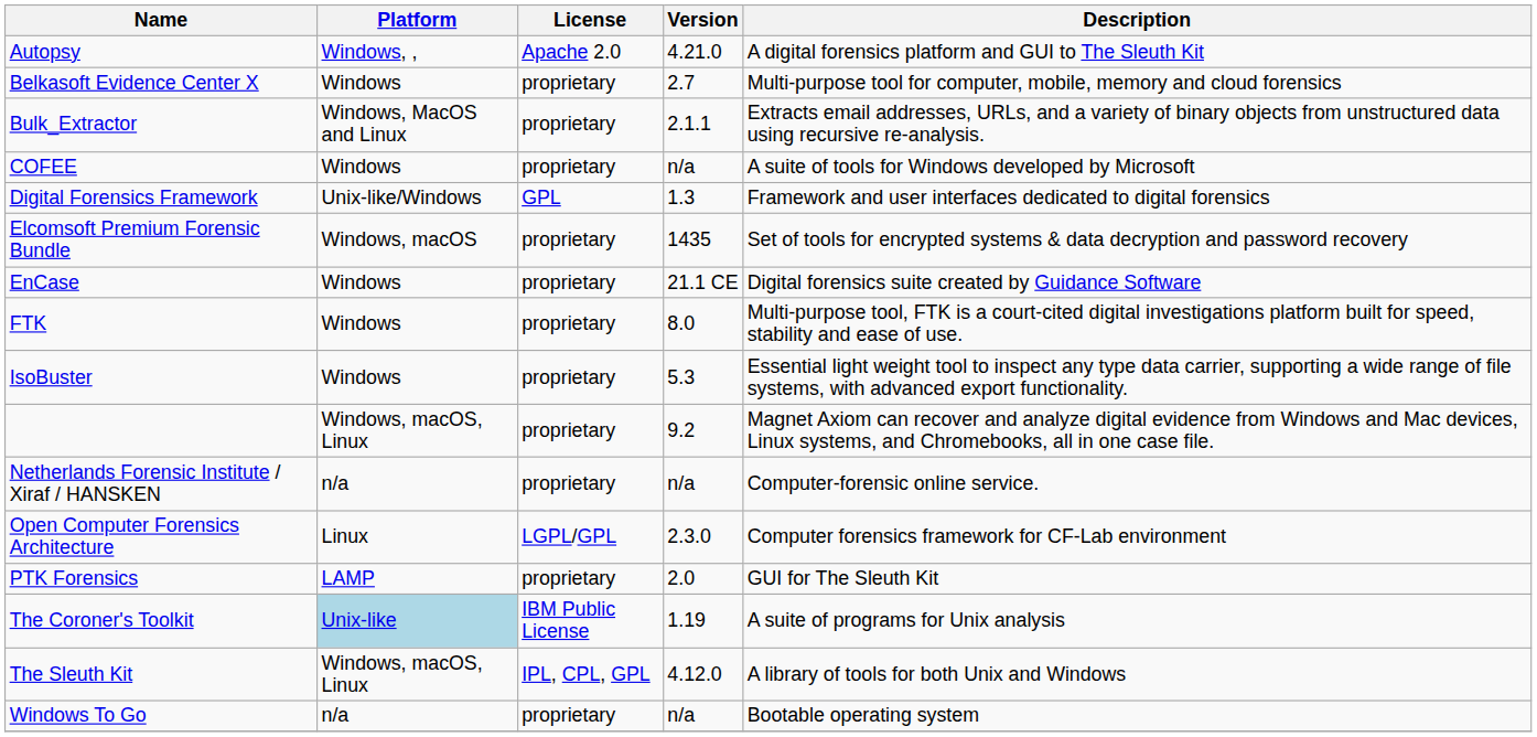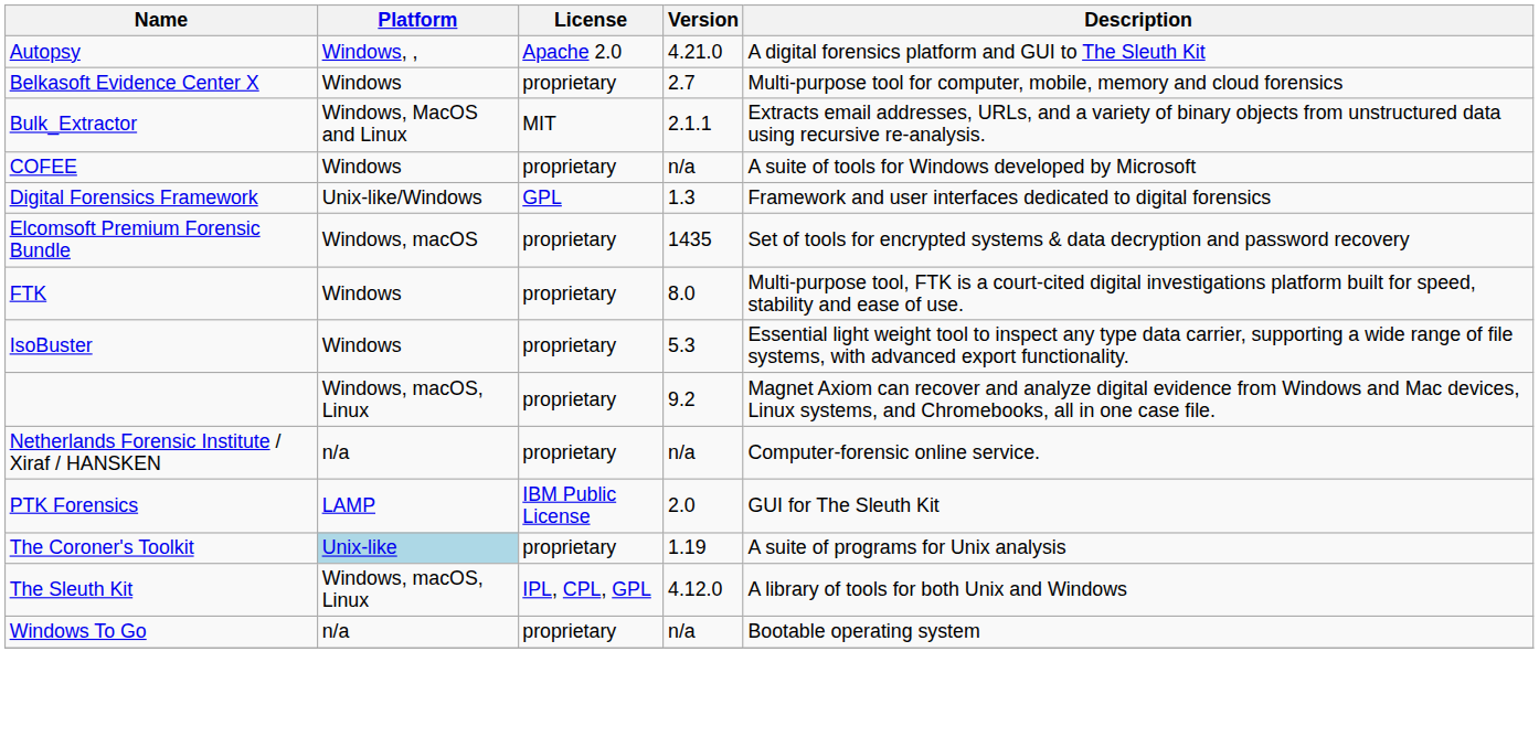Bulk_Extractor | License: proprietary -> MIT
- row: EnCase | Windows | proprietary | 21.1 CE | Digital forensics suite created by Guidance Software
- row: Open Computer Forensics Architecture | Linux | LGPL/GPL | 2.3.0 | Computer forensics framework for CF-Lab environment
PTK Forensics | License: proprietary -> IBM Public License
The Coroner's Toolkit | License: IBM Public License -> proprietary
